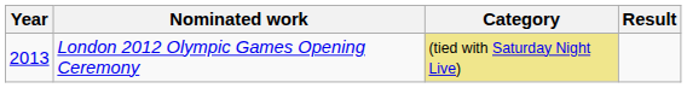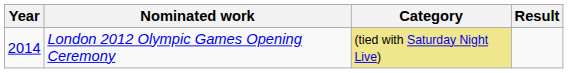London 2012 Olympic Games Opening Ceremony | Year: 2013 -> 2014
